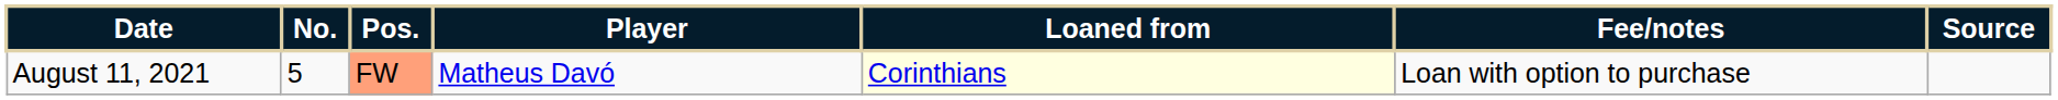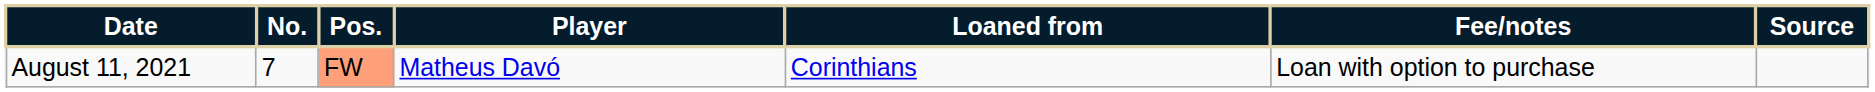August 11, 2021 | No.: 5 -> 7
August 11, 2021 | Loaned from: lightyellow background -> no background
